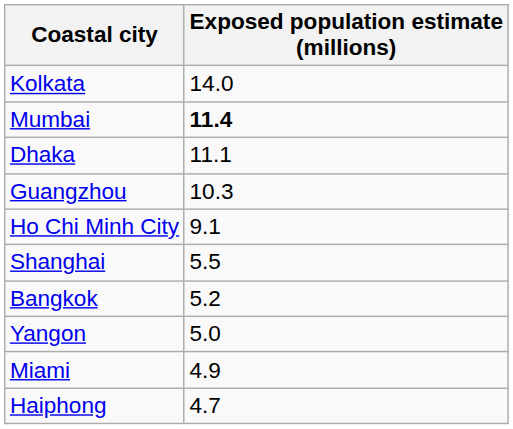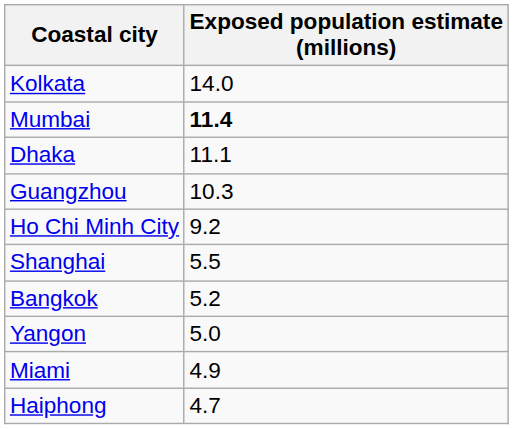Ho Chi Minh City | Exposed population estimate (millions): 9.1 -> 9.2
